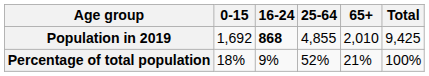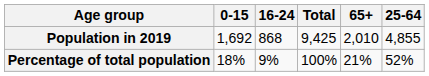columns swapped: 25-64 <-> Total
Population in 2019 | 16-24: bold -> normal
